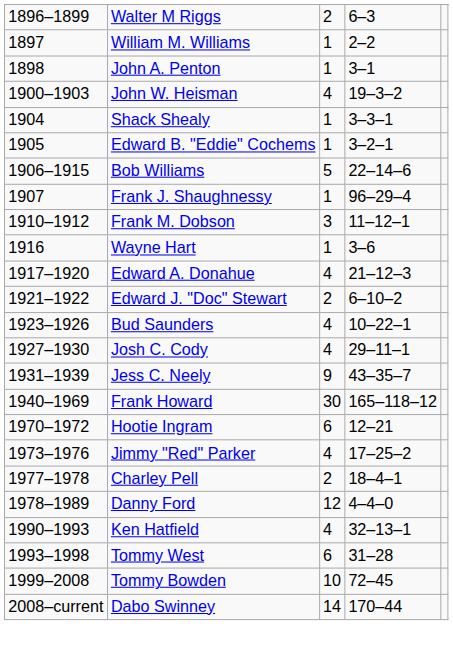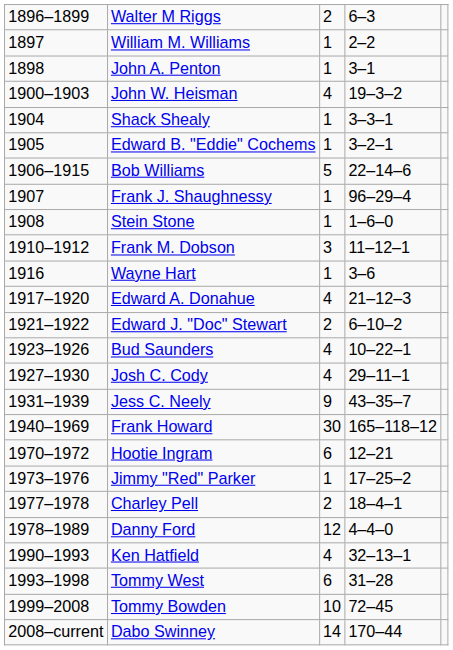+ row: 1908 | Stein Stone | 1 | 1–6–0
Jimmy "Red" Parker | column 3: 4 -> 1
